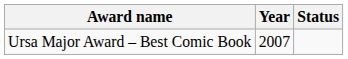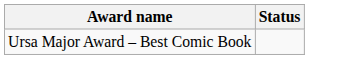- column: Year | 2007
